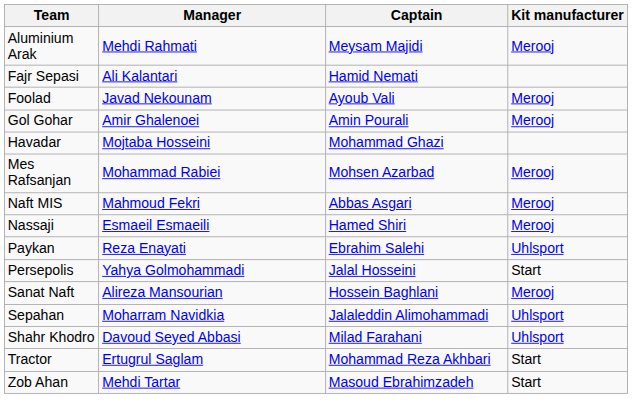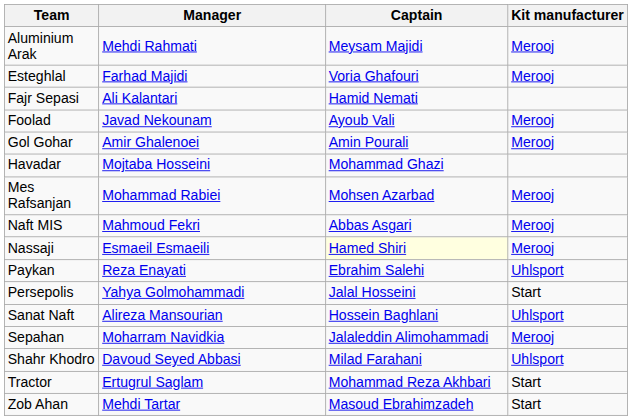+ row: Esteghlal | Farhad Majidi | Voria Ghafouri | Merooj
Nassaji | Captain: no background -> lightyellow background
Sanat Naft | Kit manufacturer: Merooj -> Uhlsport
Sepahan | Kit manufacturer: Uhlsport -> Merooj
